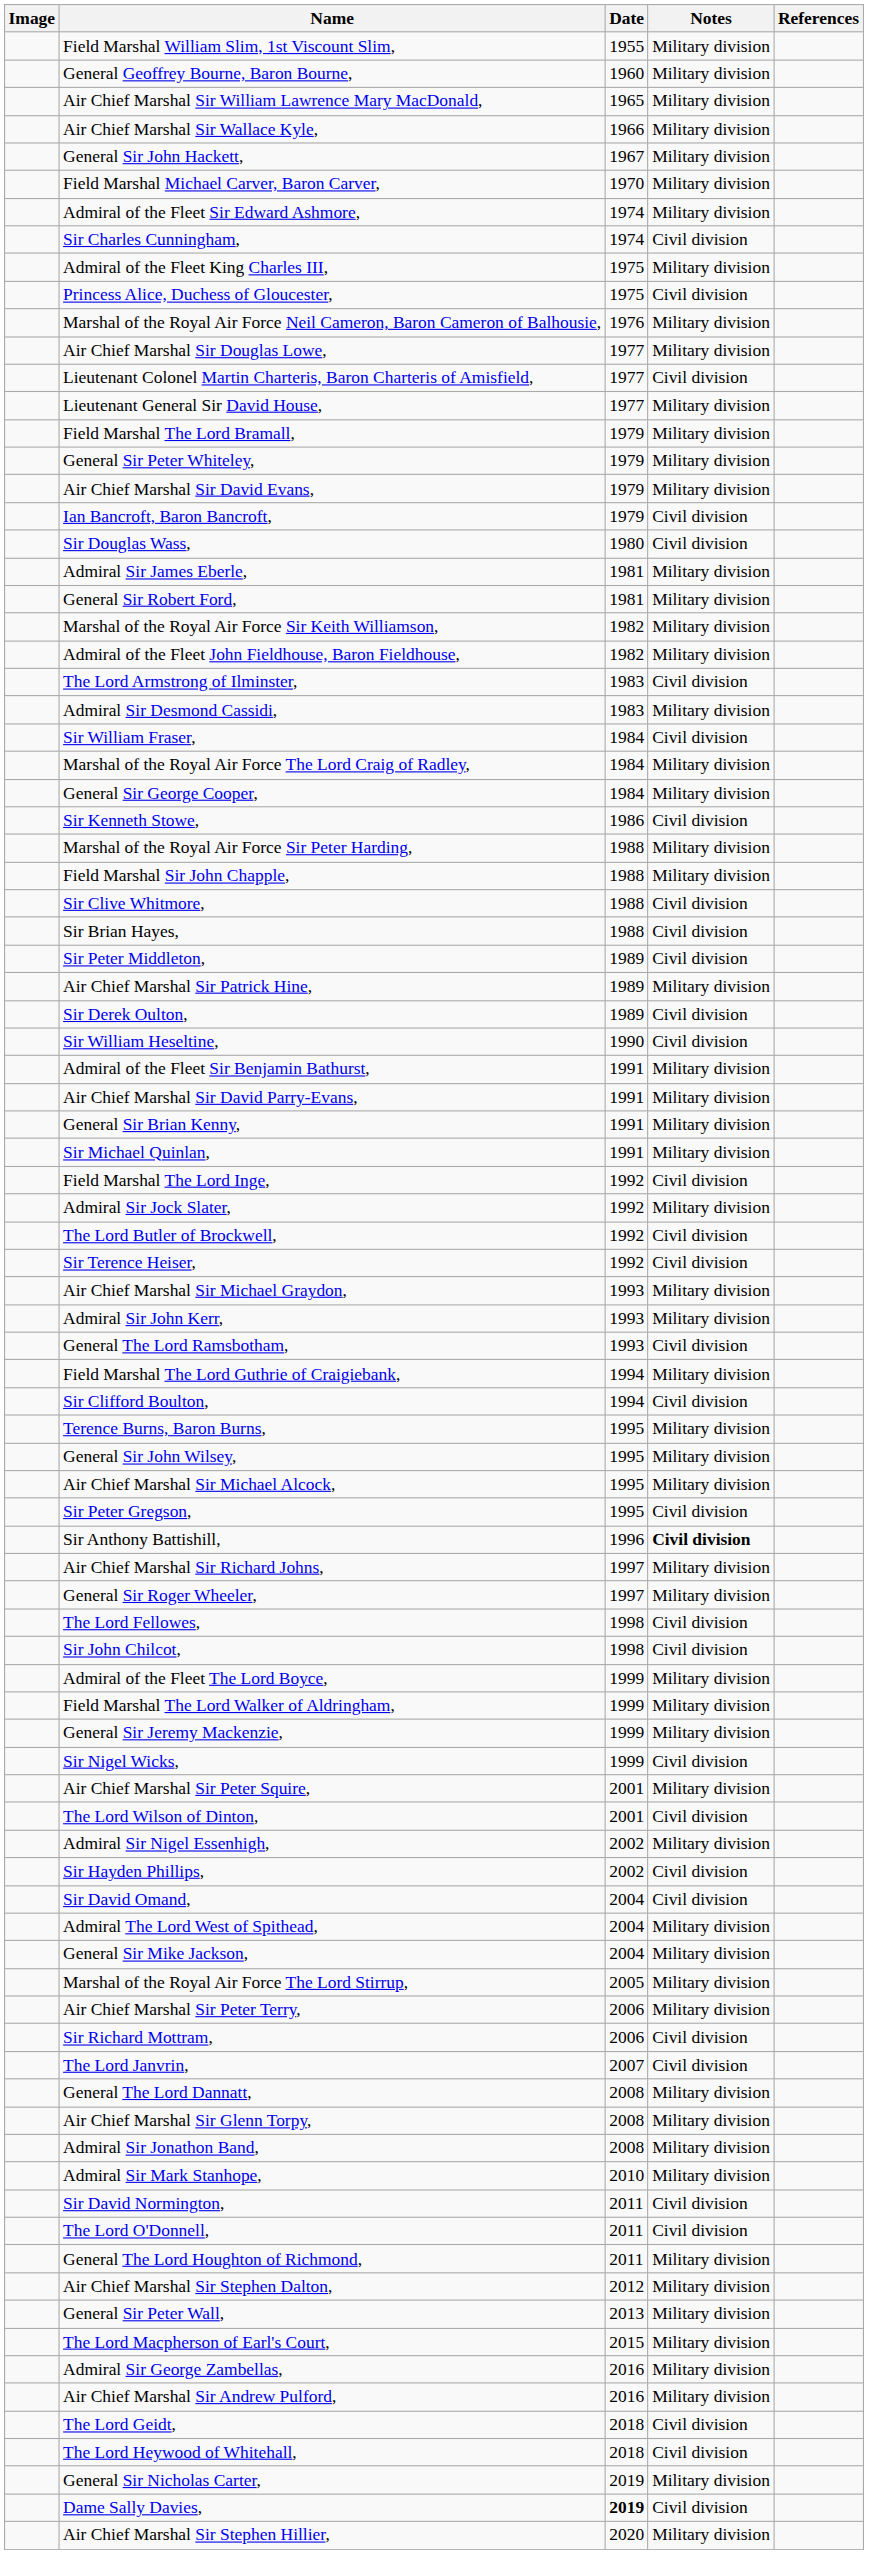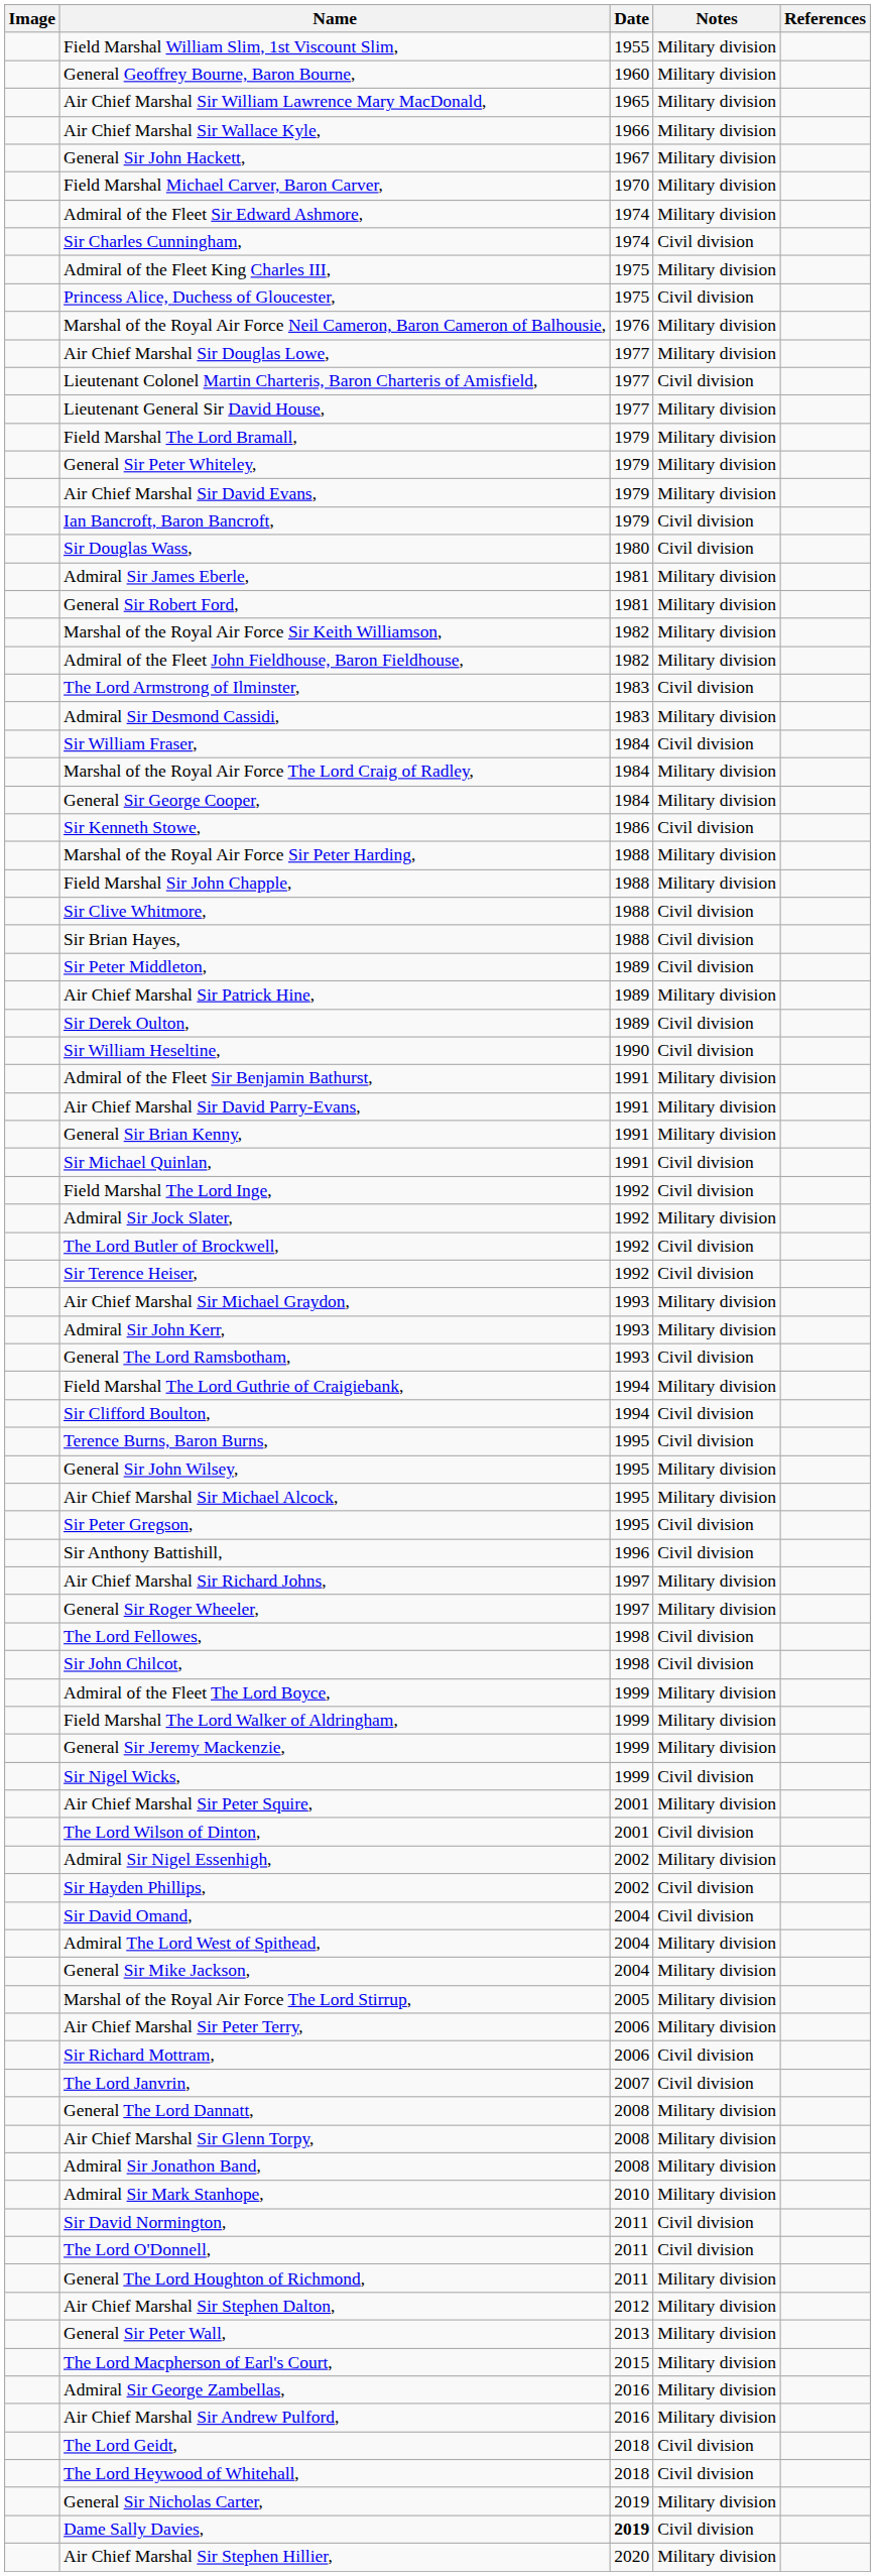Sir Michael Quinlan, | Notes: Military division -> Civil division
Terence Burns, Baron Burns, | Notes: Military division -> Civil division
Sir Anthony Battishill, | Notes: bold -> normal
